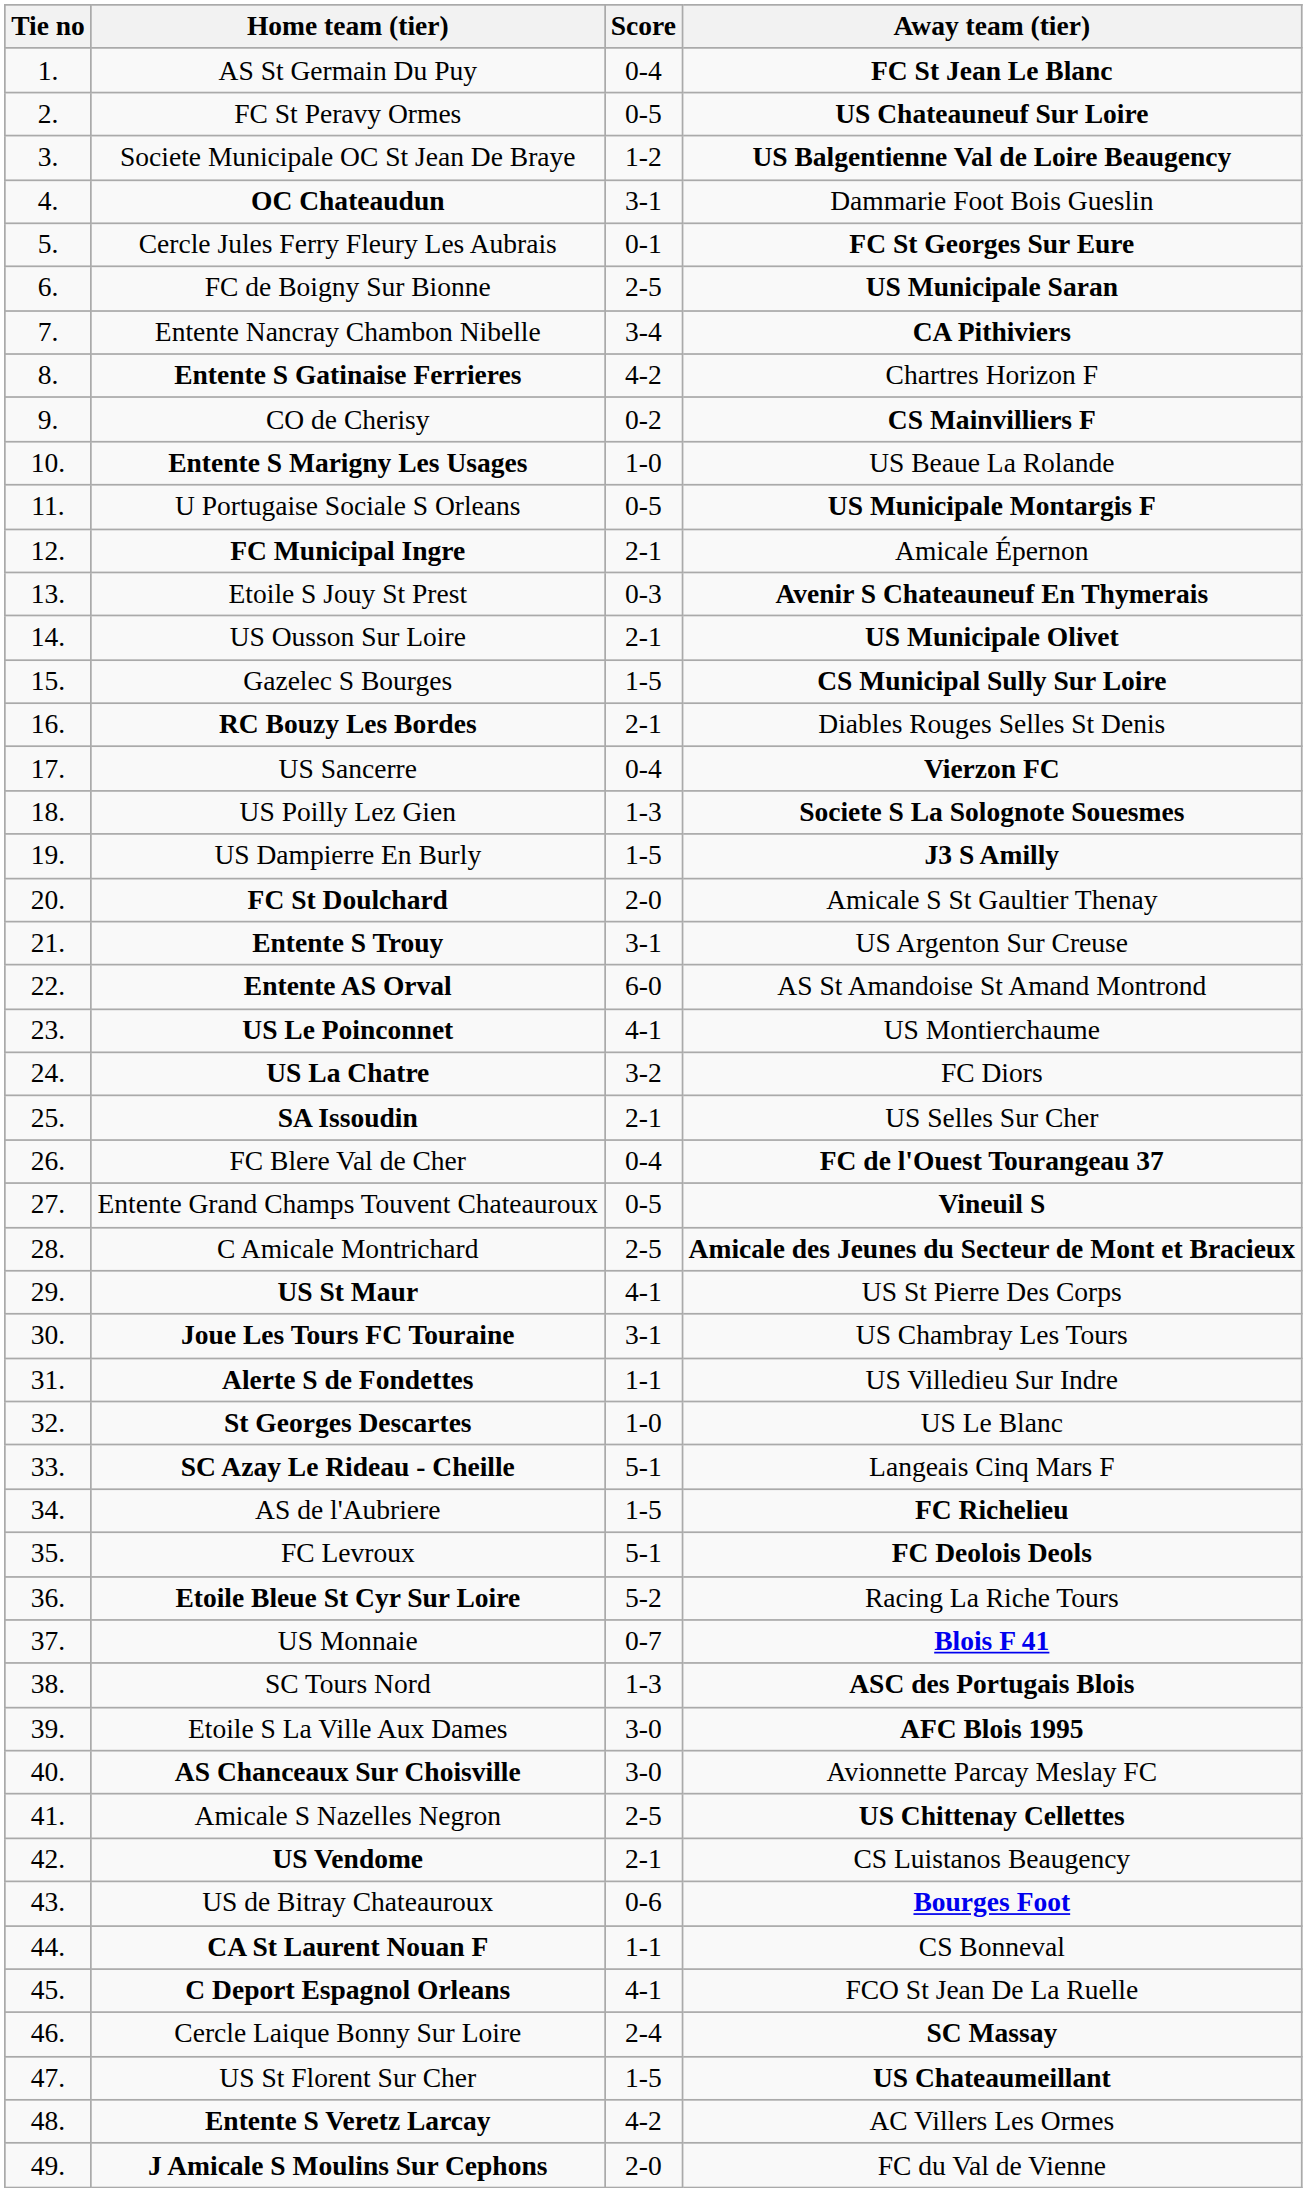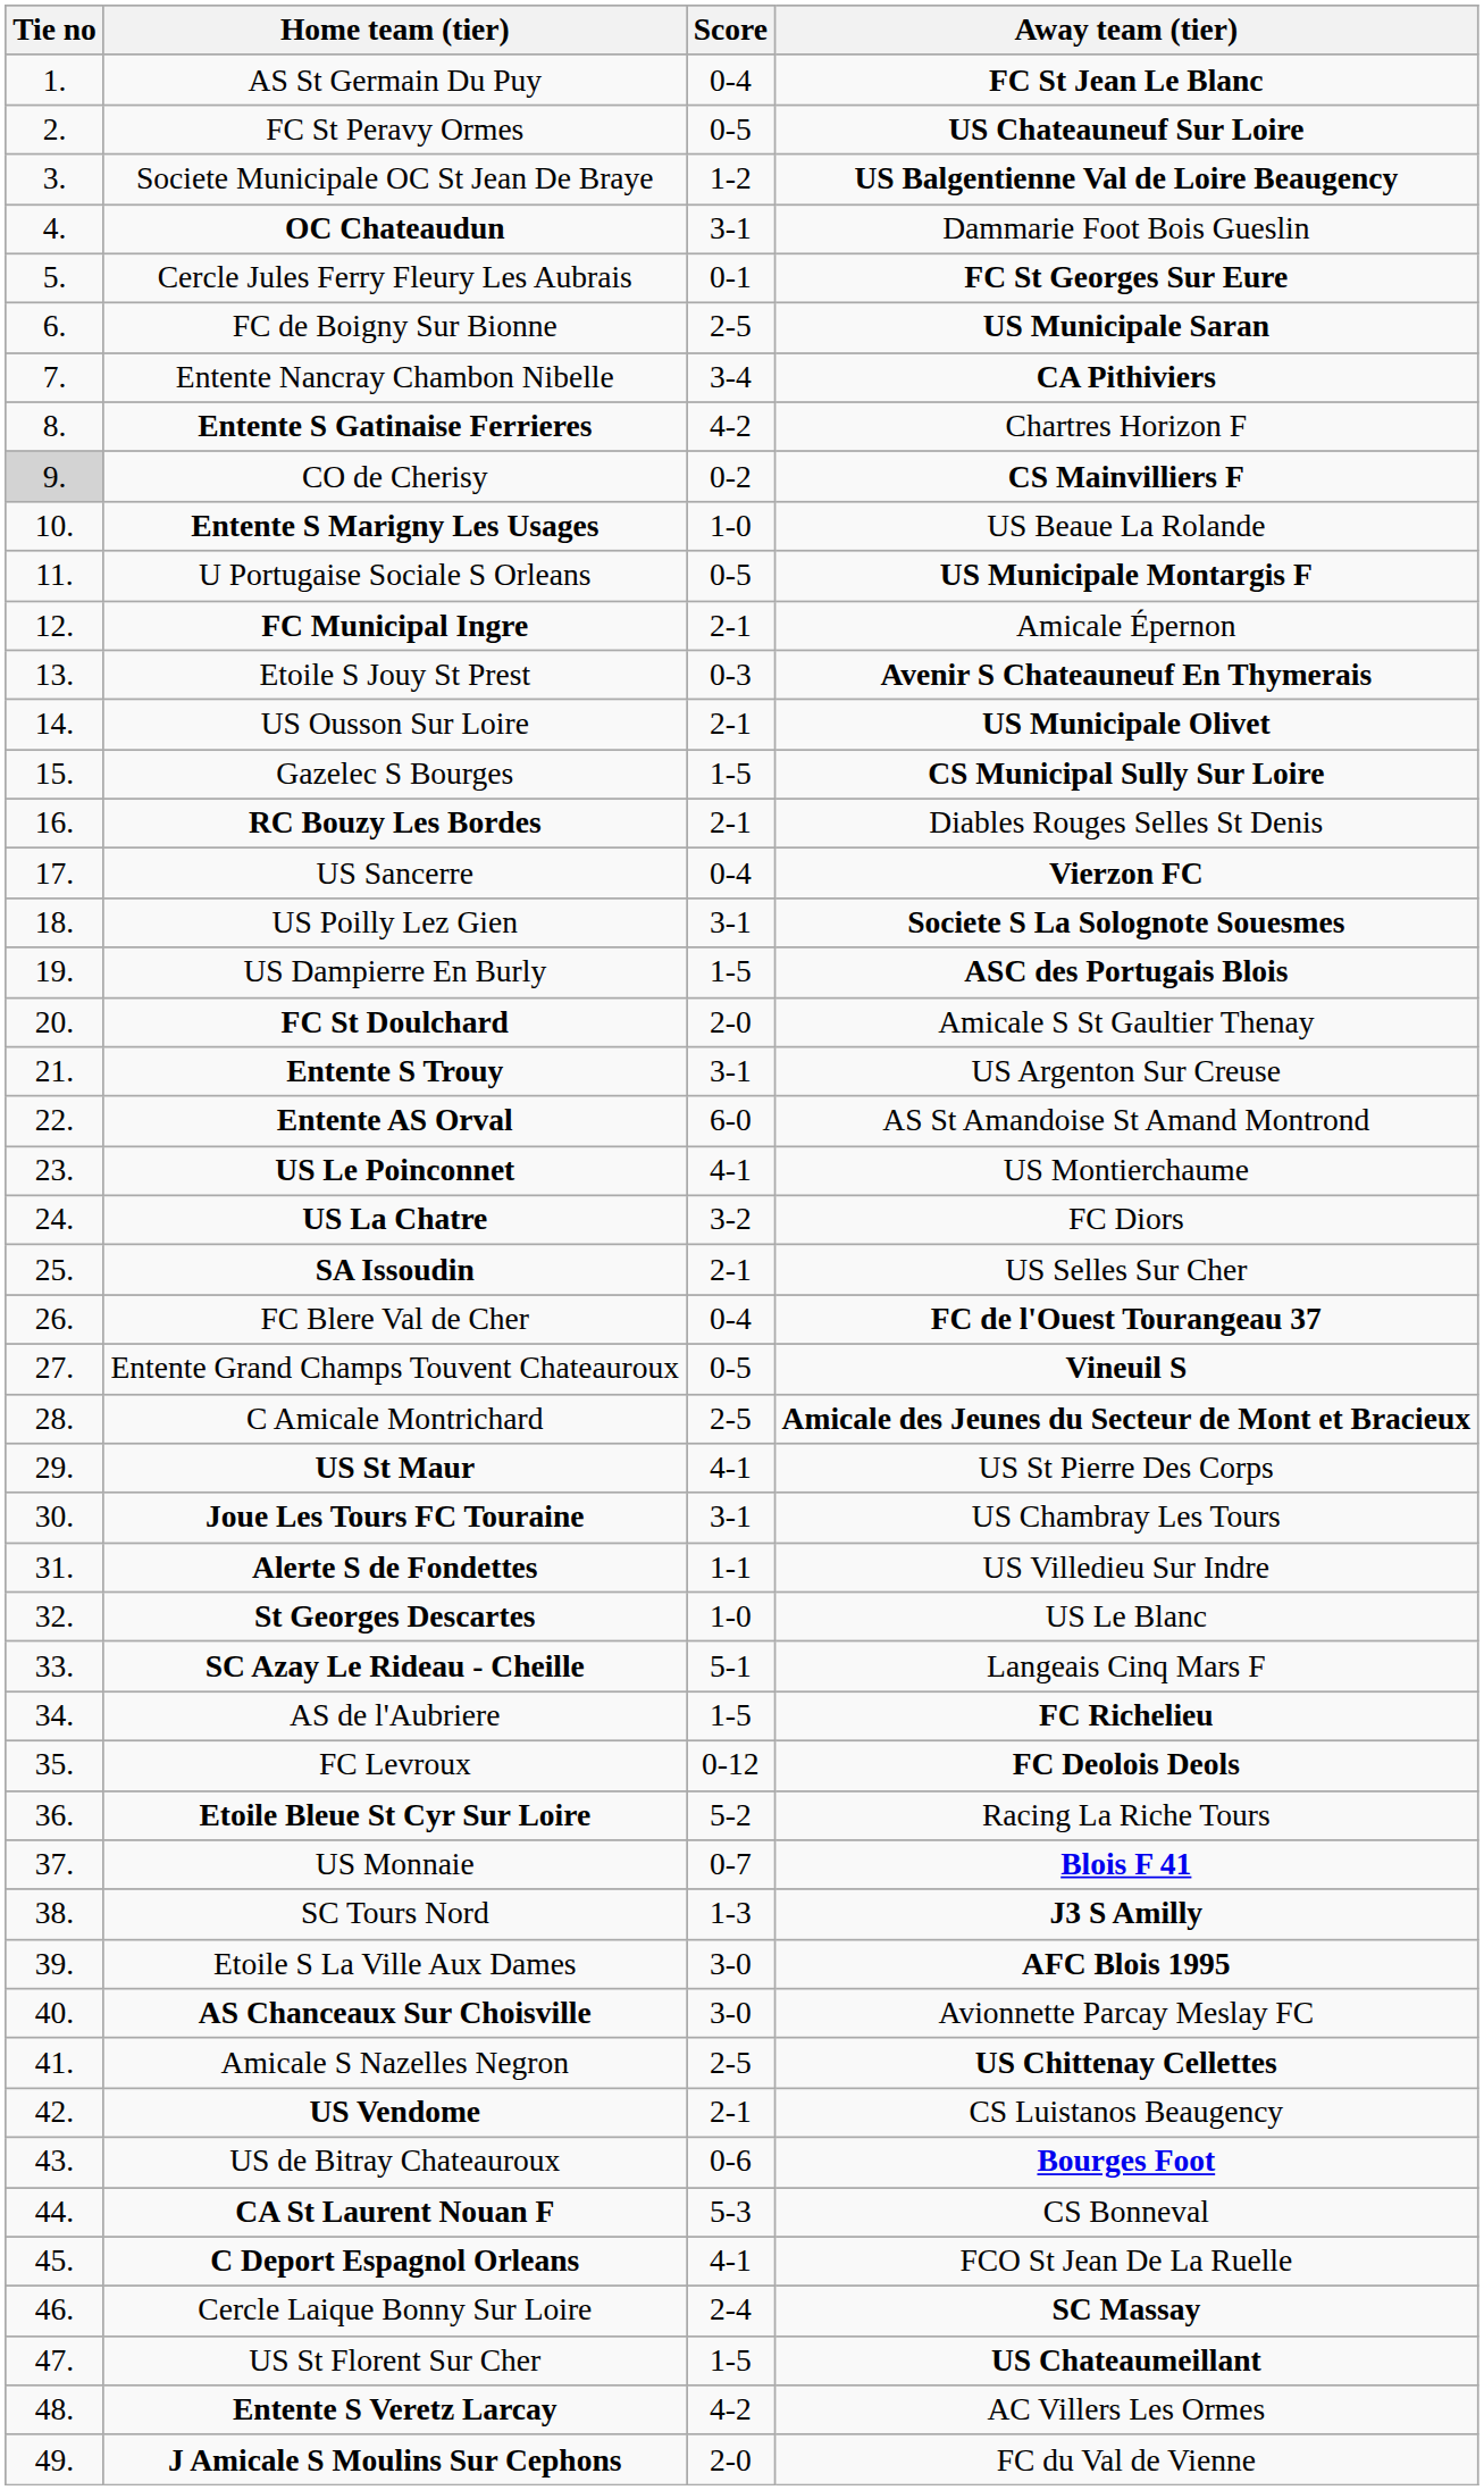CO de Cherisy | Tie no: no background -> lightgrey background
US Poilly Lez Gien | Score: 1-3 -> 3-1
US Dampierre En Burly | Away team (tier): J3 S Amilly -> ASC des Portugais Blois
FC Levroux | Score: 5-1 -> 0-12
SC Tours Nord | Away team (tier): ASC des Portugais Blois -> J3 S Amilly
CA St Laurent Nouan F | Score: 1-1 -> 5-3
